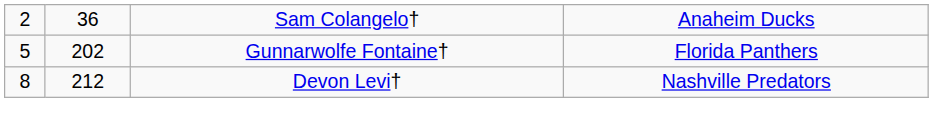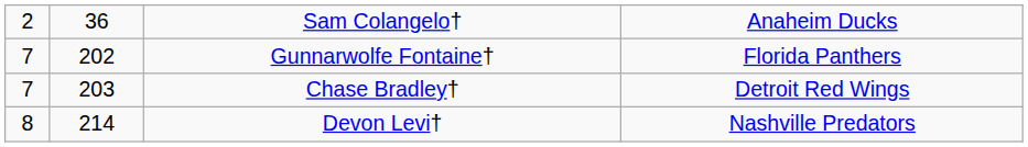Gunnarwolfe Fontaine† | column 1: 5 -> 7
+ row: 7 | 203 | Chase Bradley† | Detroit Red Wings
Devon Levi† | column 2: 212 -> 214
